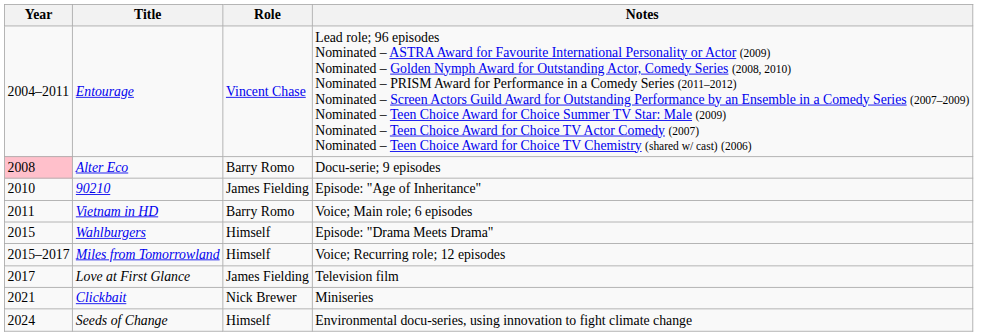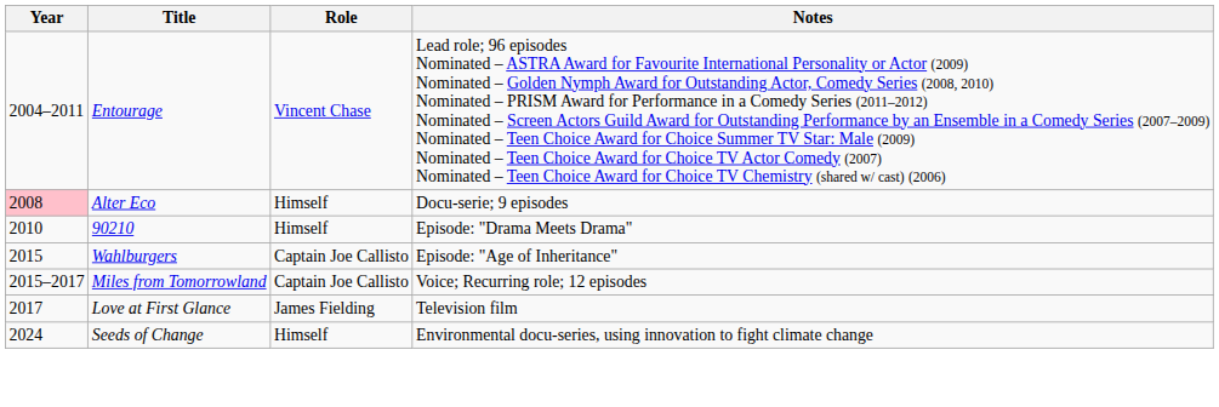Alter Eco | Role: Barry Romo -> Himself
90210 | Role: James Fielding -> Himself
90210 | Notes: Episode: "Age of Inheritance" -> Episode: "Drama Meets Drama"
- row: 2011 | Vietnam in HD | Barry Romo | Voice; Main role; 6 episodes
Wahlburgers | Role: Himself -> Captain Joe Callisto
Wahlburgers | Notes: Episode: "Drama Meets Drama" -> Episode: "Age of Inheritance"
Miles from Tomorrowland | Role: Himself -> Captain Joe Callisto
- row: 2021 | Clickbait | Nick Brewer | Miniseries
